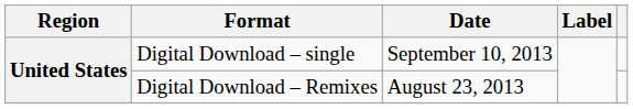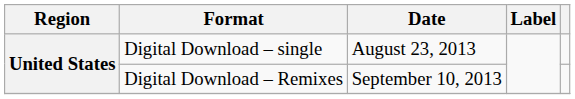Digital Download – single | Date: September 10, 2013 -> August 23, 2013
Digital Download – Remixes | Date: August 23, 2013 -> September 10, 2013
